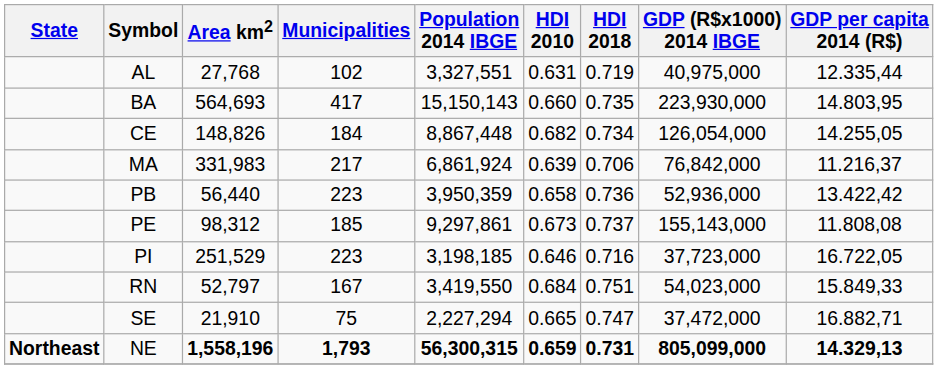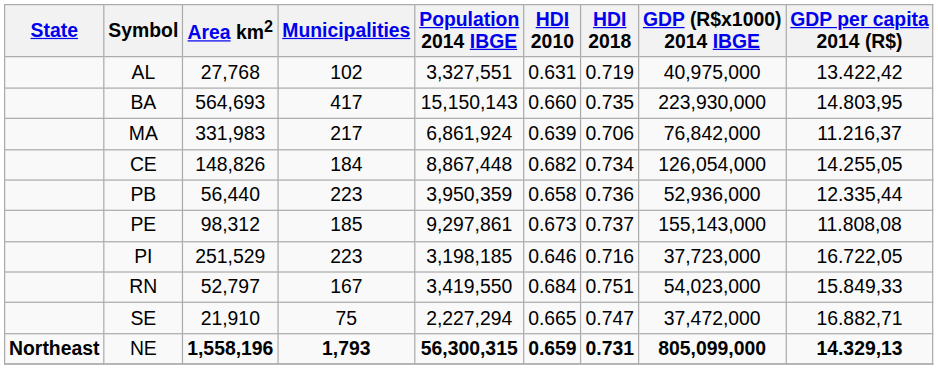AL | GDP per capita 2014 (R$): 12.335,44 -> 13.422,42
rows swapped: CE <-> MA
PB | GDP per capita 2014 (R$): 13.422,42 -> 12.335,44
